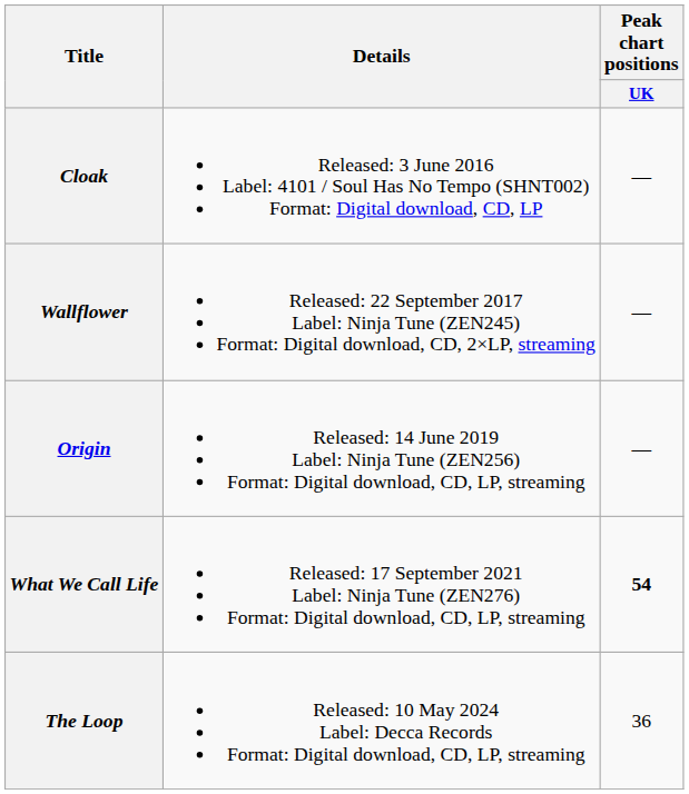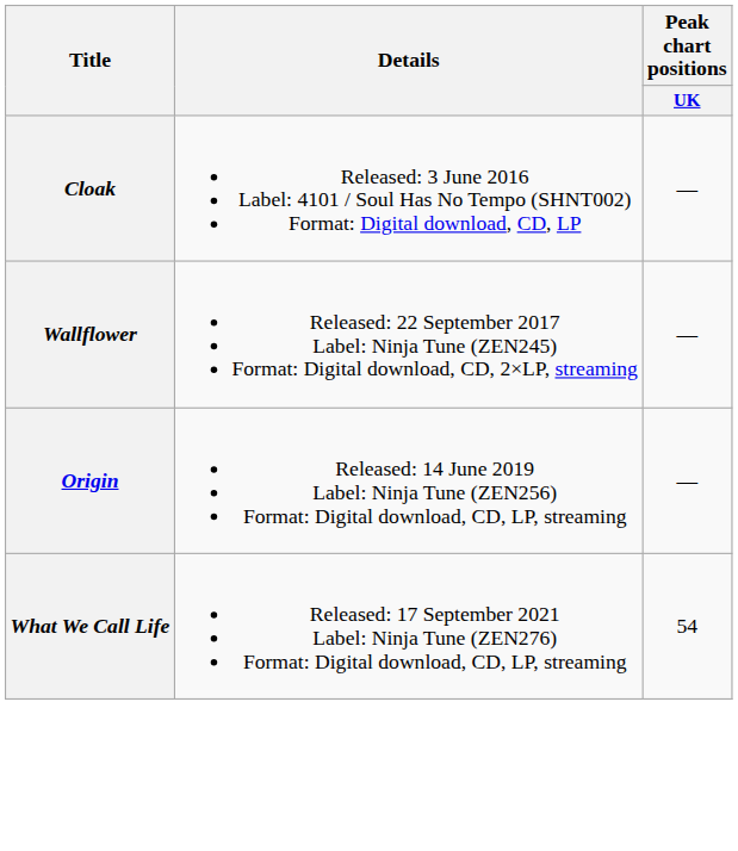What We Call Life | Peak chart positions / UK: bold -> normal
- row: The Loop | Released: 10 May 2024 Label: Decca Records Format: Digital download, CD, LP, streaming | 36
